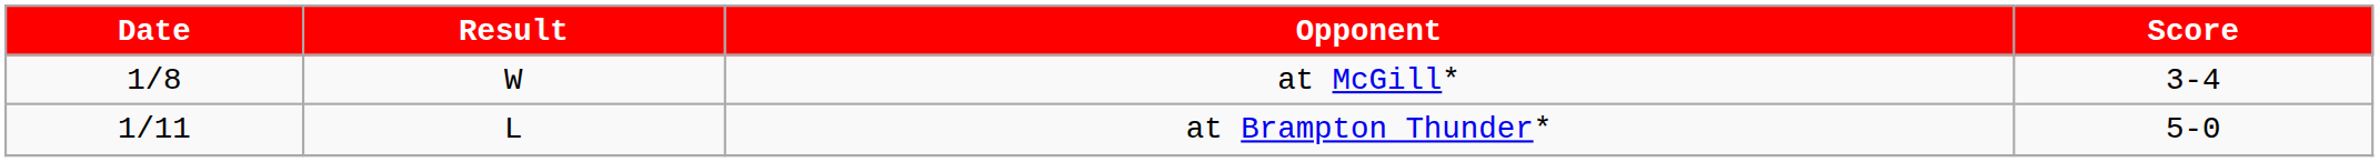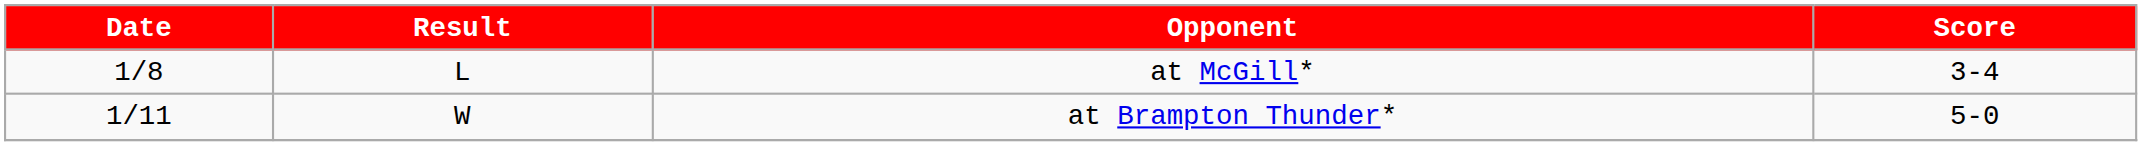at McGill* | Result: W -> L
at Brampton Thunder* | Result: L -> W
